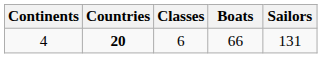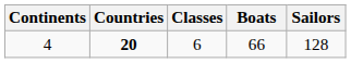4 | Sailors: 131 -> 128
